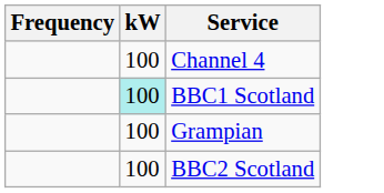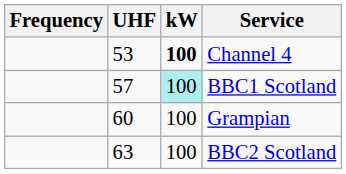+ column: UHF | 53 | 57 | 60 | 63
Channel 4 | kW: normal -> bold
